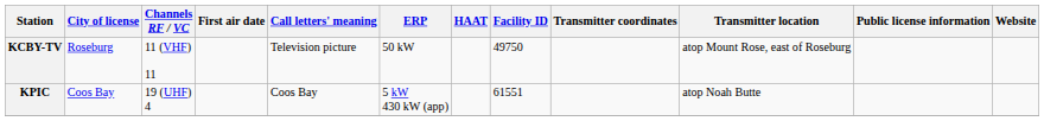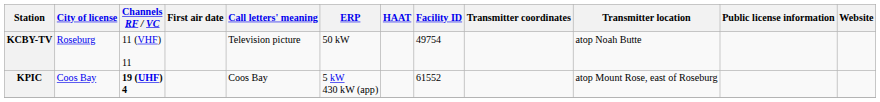KCBY-TV | Facility ID: 49750 -> 49754
KCBY-TV | Transmitter location: atop Mount Rose, east of Roseburg -> atop Noah Butte
KPIC | Channels RF / VC: normal -> bold
KPIC | Facility ID: 61551 -> 61552
KPIC | Transmitter location: atop Noah Butte -> atop Mount Rose, east of Roseburg
